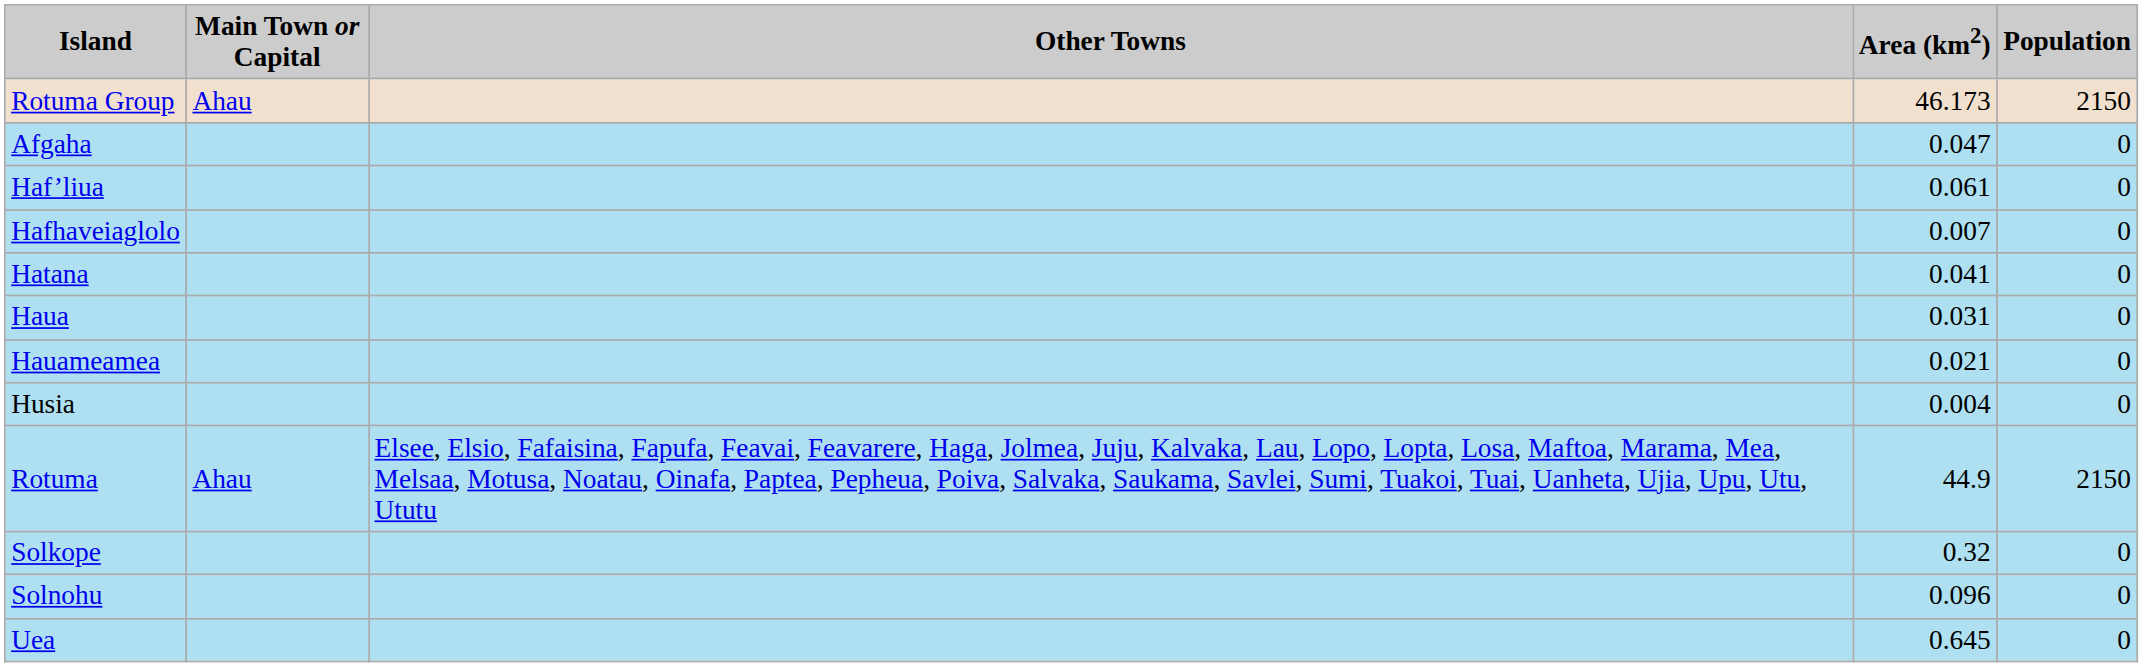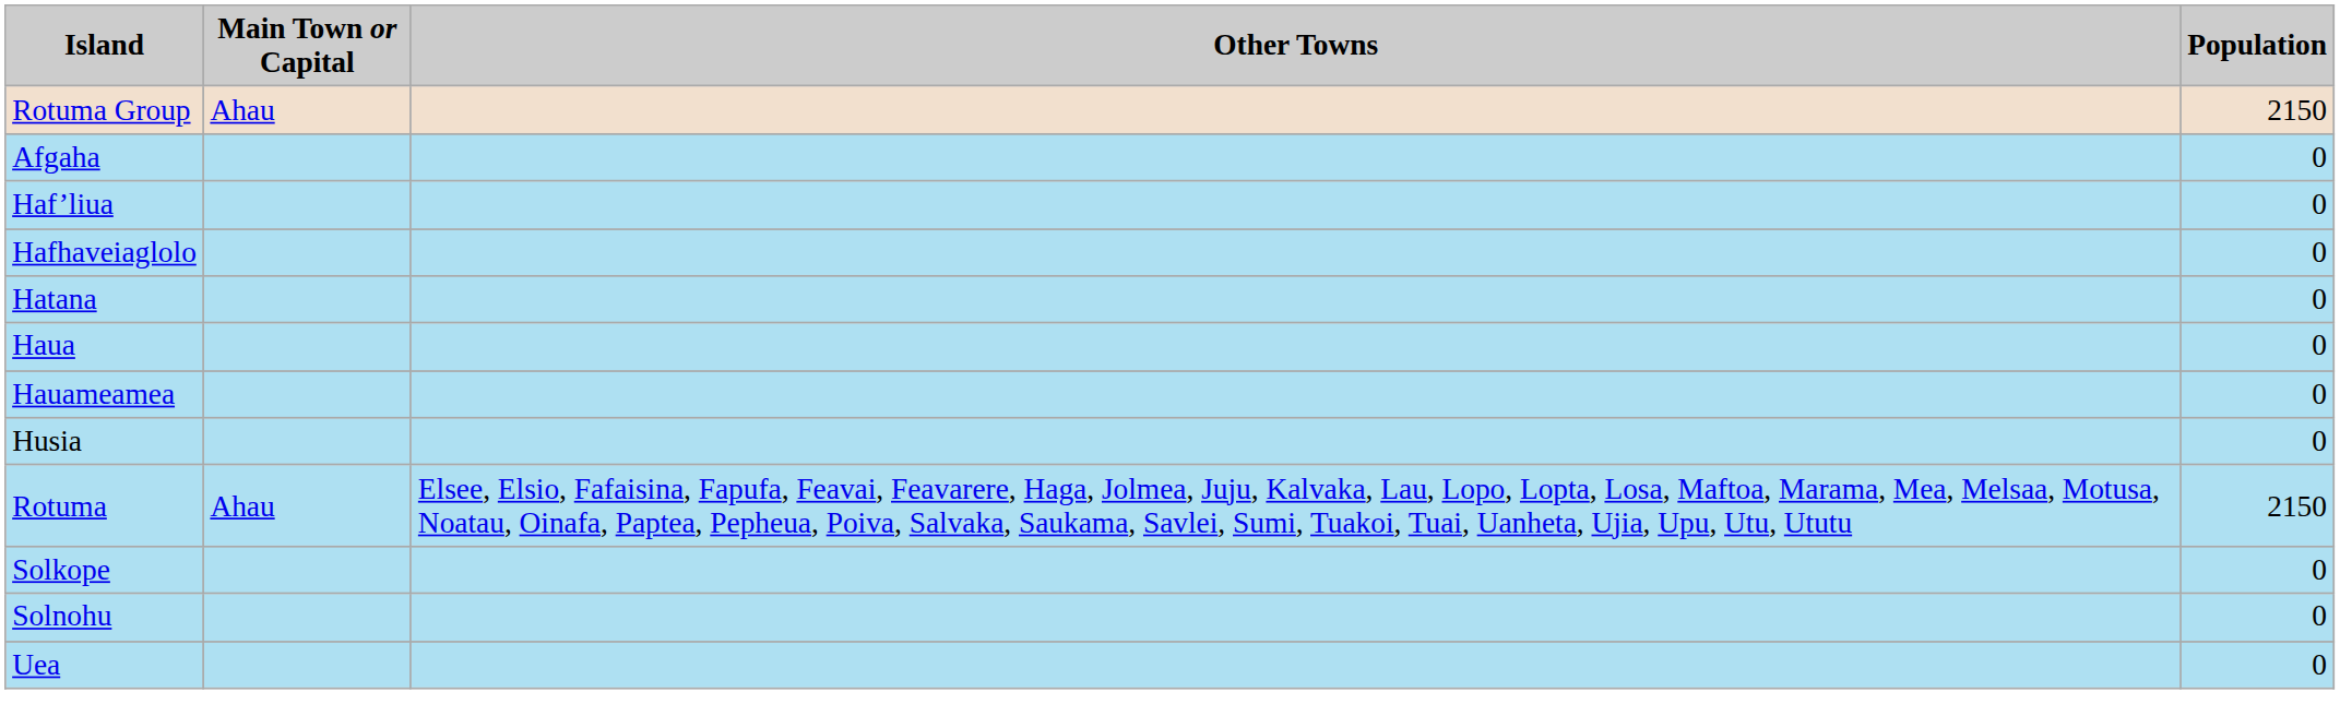- column: Area (km2) | 46.173 | 0.047 | 0.061 | 0.007 | 0.041 | 0.031 | 0.021 | 0.004 | 44.9 | 0.32 | 0.096 | 0.645
